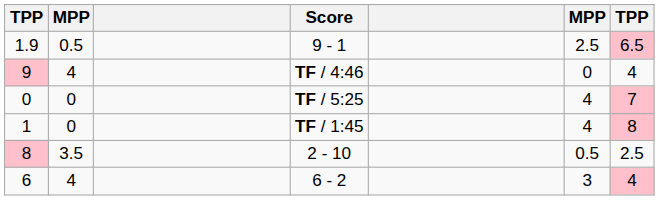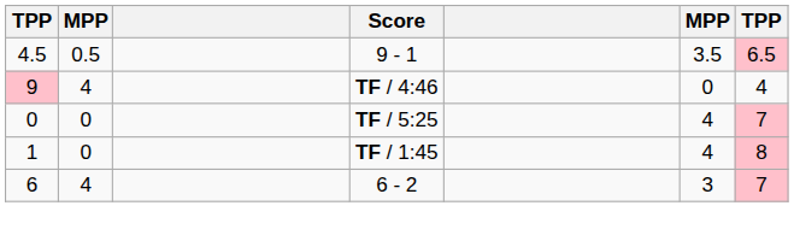9 - 1 | column 1: 1.9 -> 4.5
9 - 1 | column 6: 2.5 -> 3.5
- row: 8 | 3.5 | 2 - 10 | 0.5 | 2.5
6 - 2 | column 7: 4 -> 7
